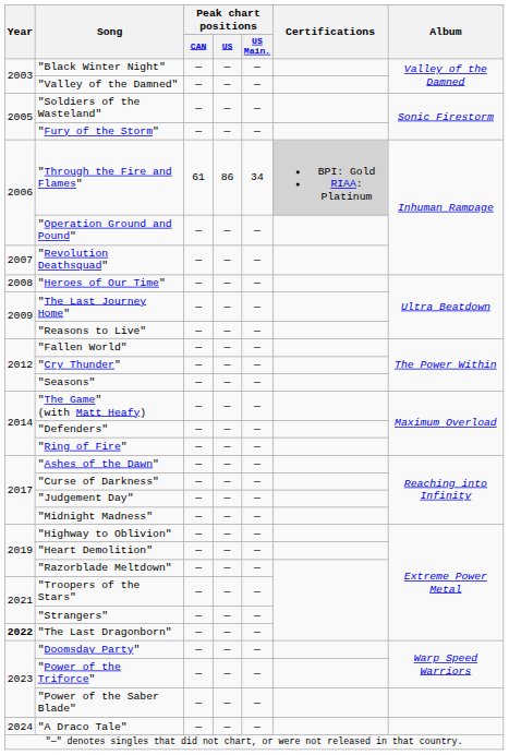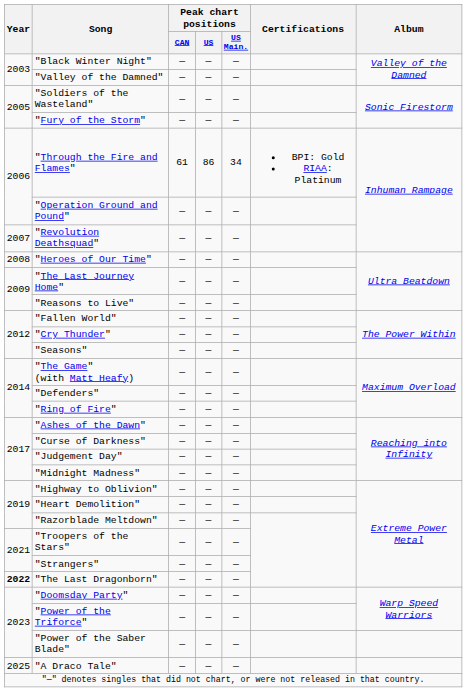"Through the Fire and Flames" | Certifications: lightgrey background -> no background
"A Draco Tale" | Year: 2024 -> 2025
